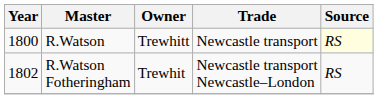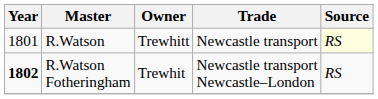R.Watson | Year: 1800 -> 1801
R.Watson Fotheringham | Year: normal -> bold
